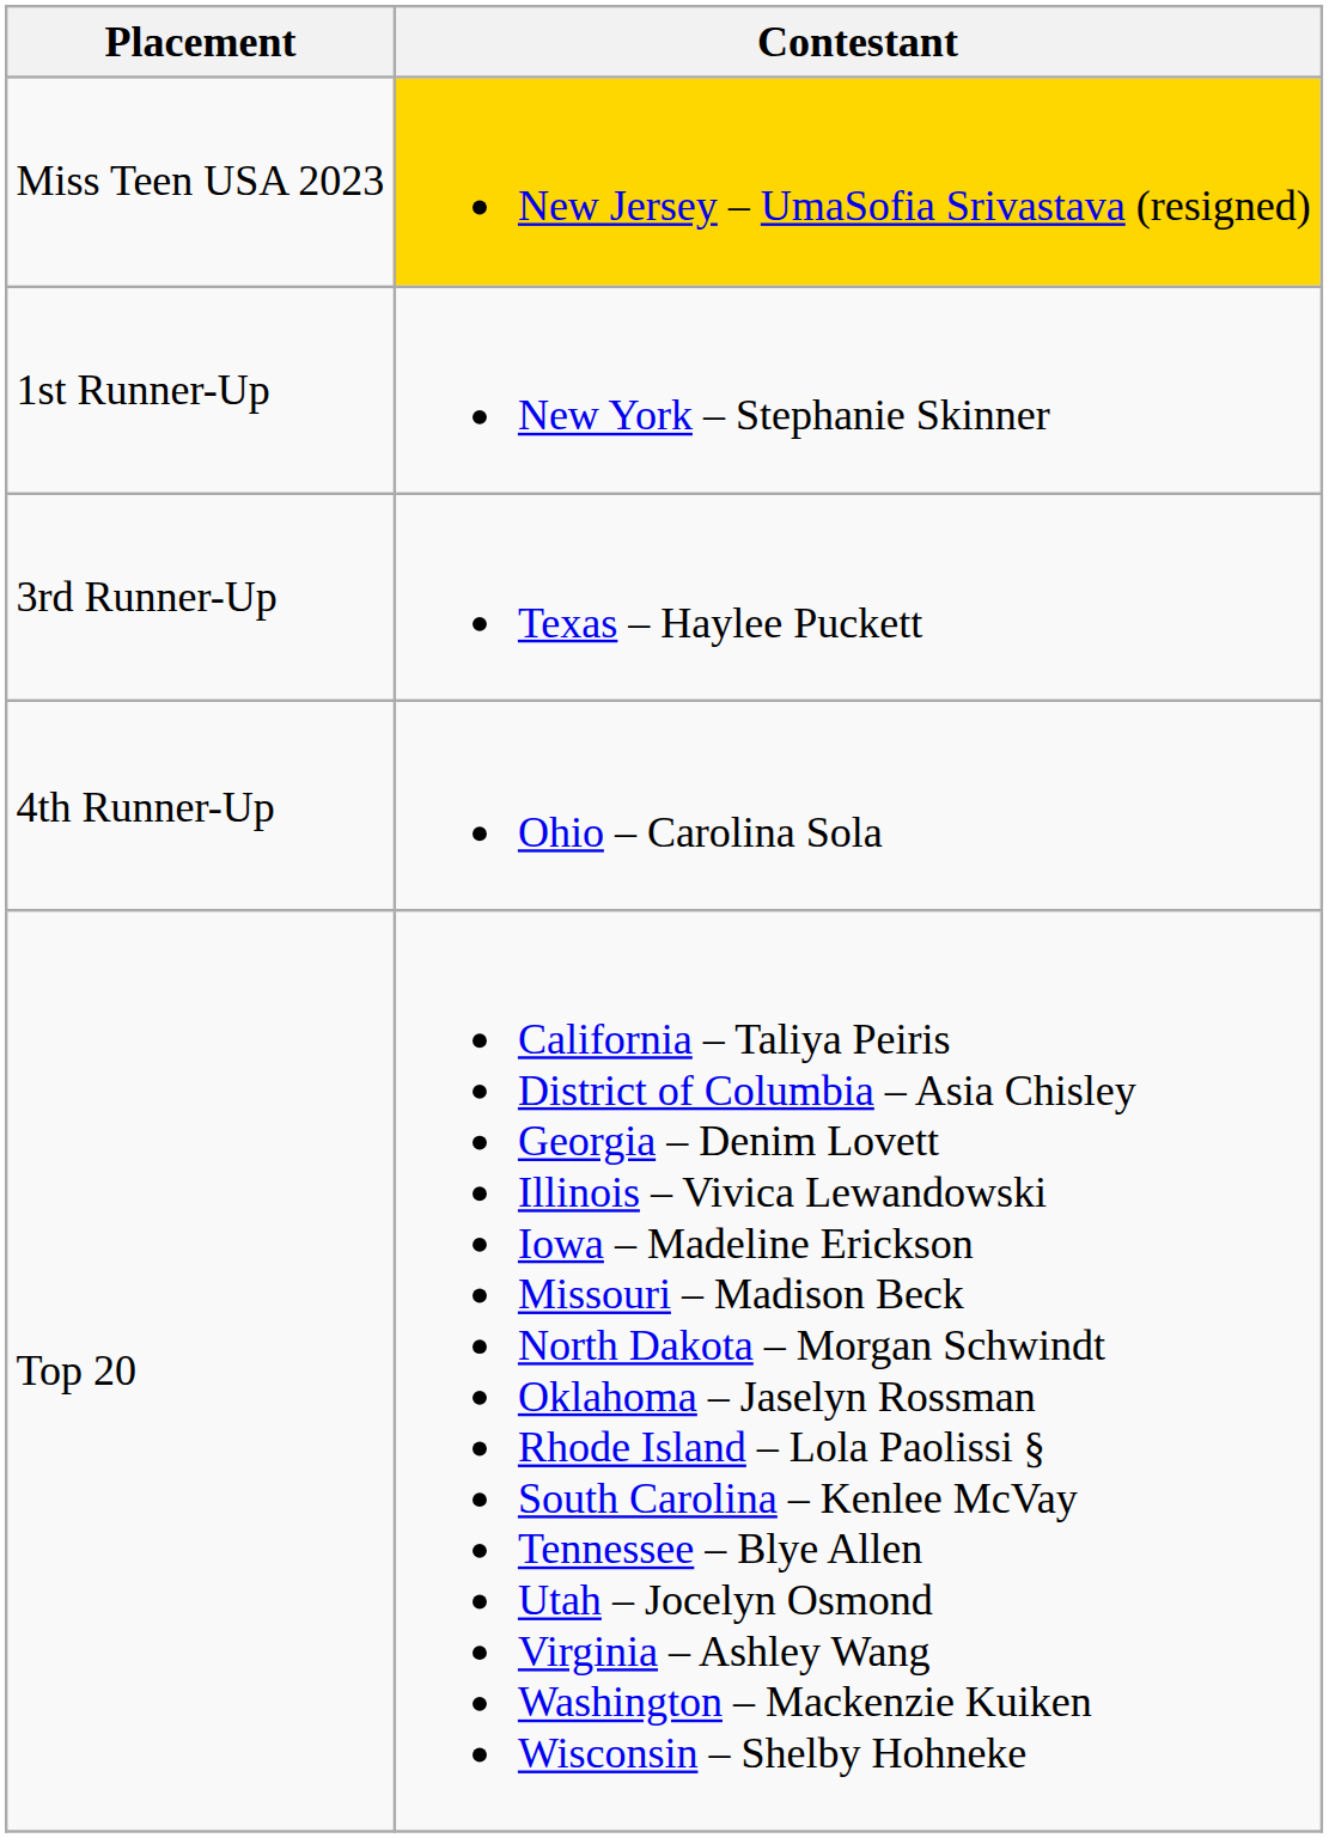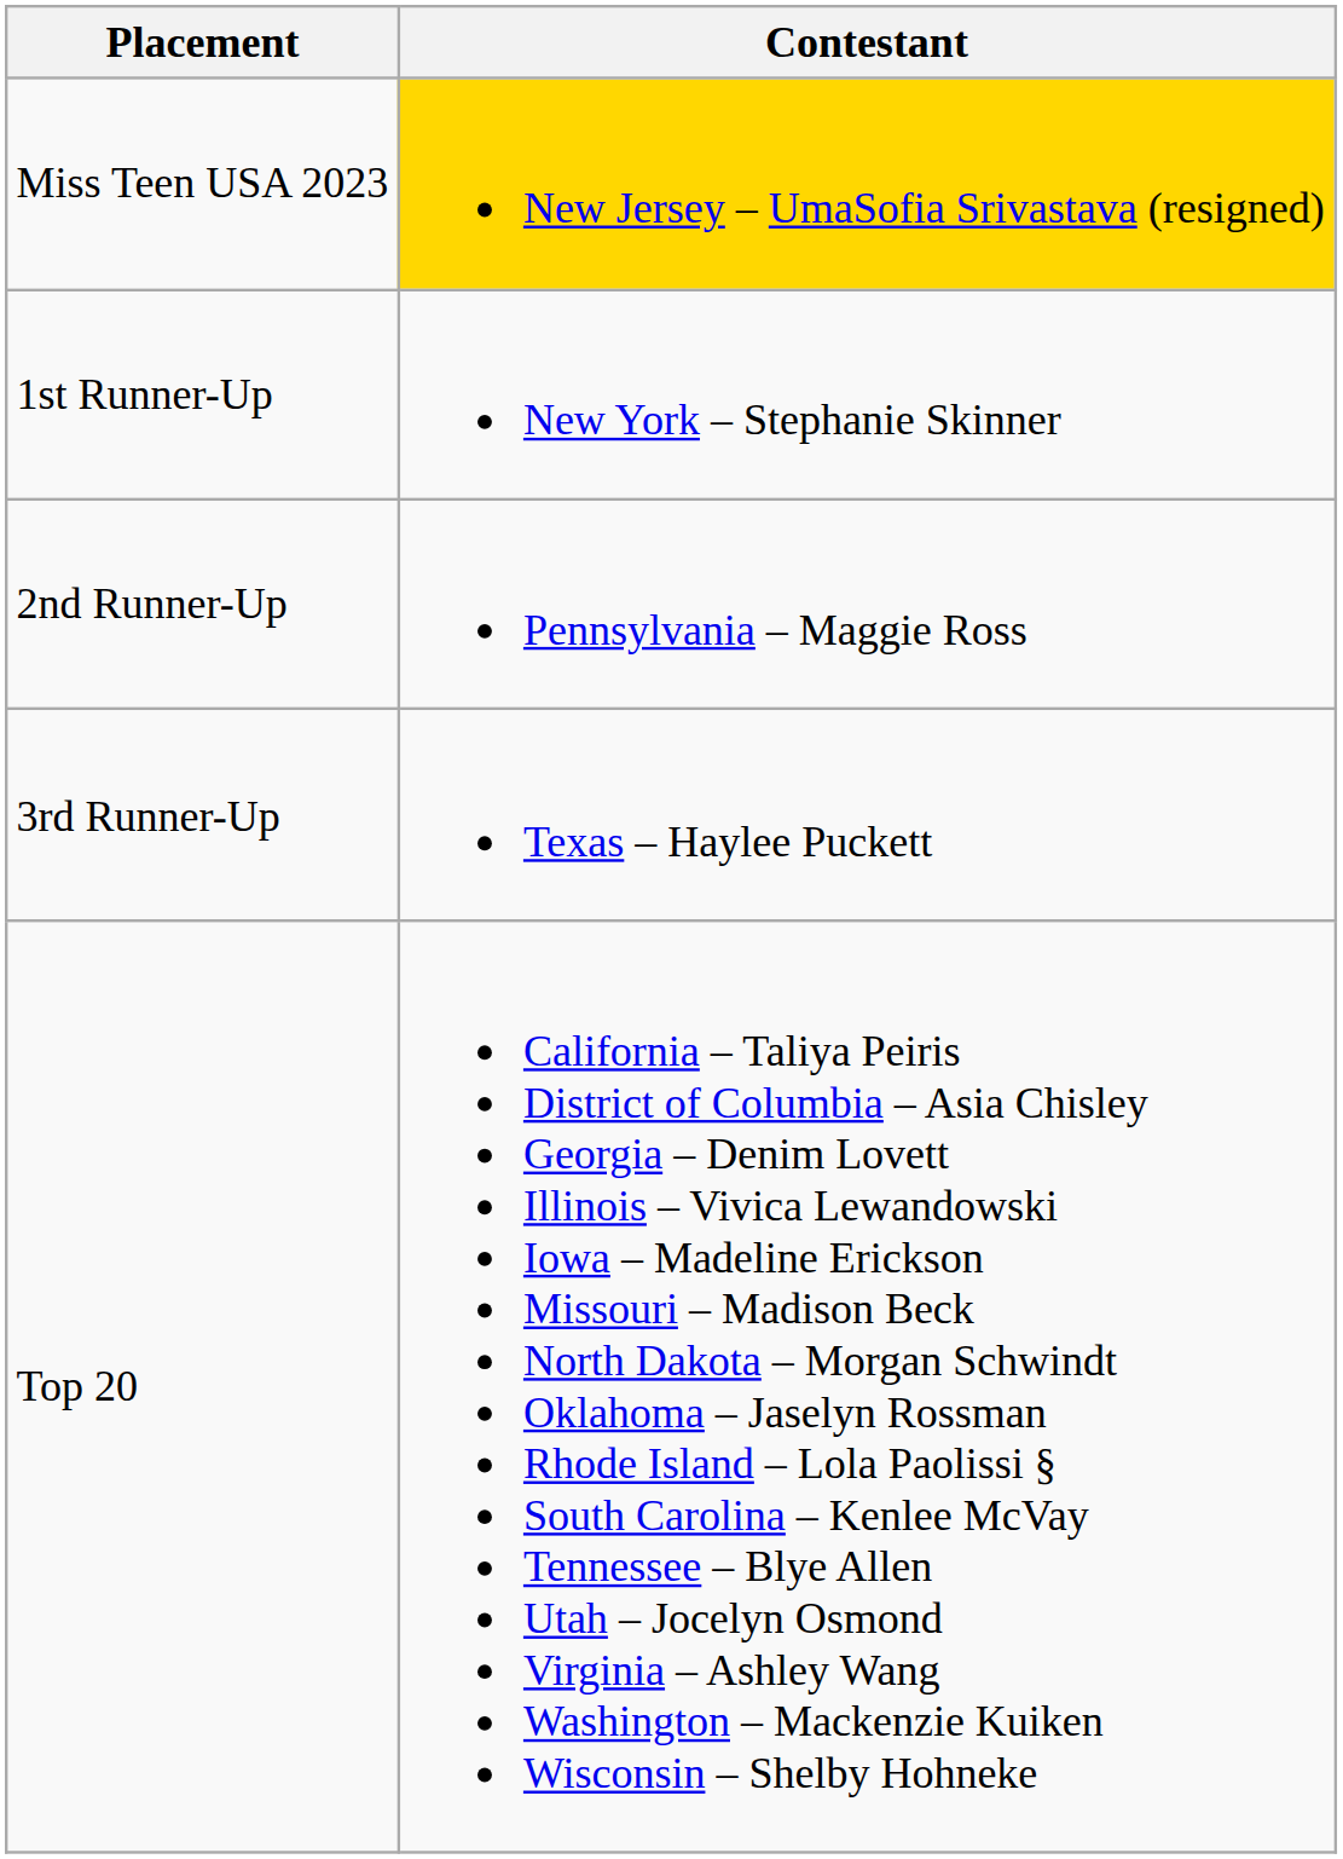+ row: 2nd Runner-Up | Pennsylvania – Maggie Ross
- row: 4th Runner-Up | Ohio – Carolina Sola
